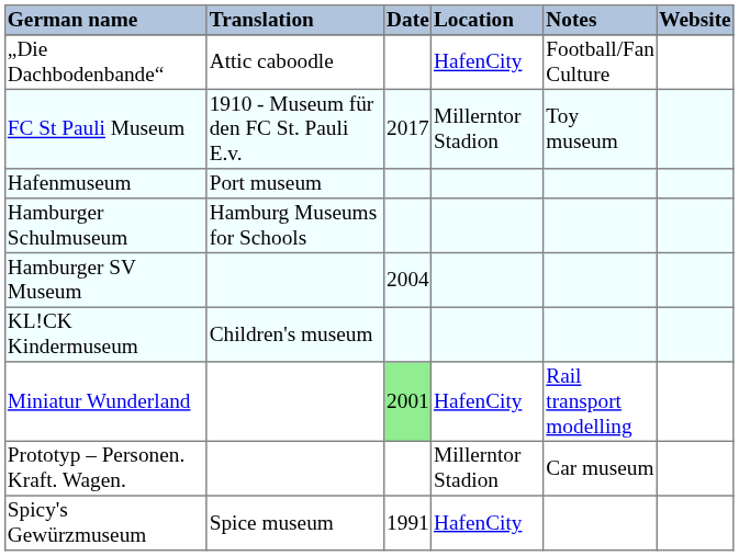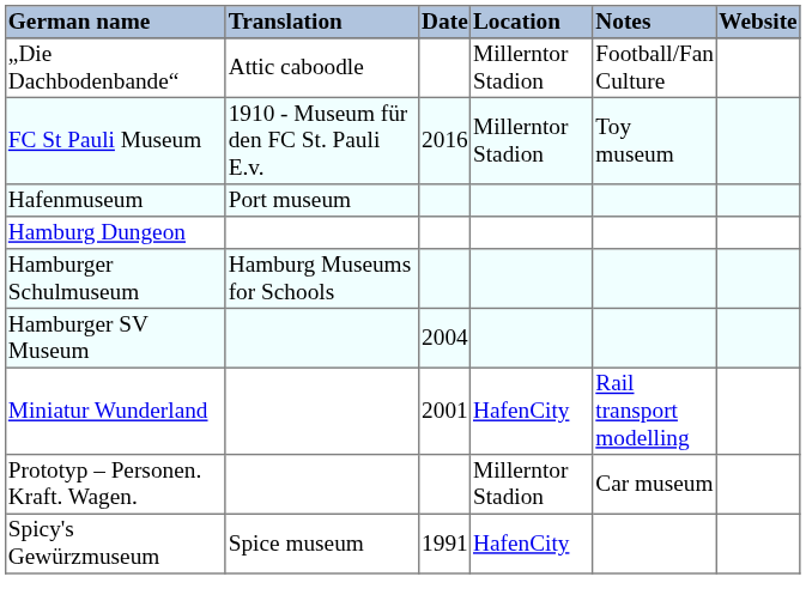„Die Dachbodenbande“ | Location: HafenCity -> Millerntor Stadion
FC St Pauli Museum | Date: 2017 -> 2016
+ row: Hamburg Dungeon
- row: KL!CK Kindermuseum | Children's museum
Miniatur Wunderland | Date: lightgreen background -> no background
